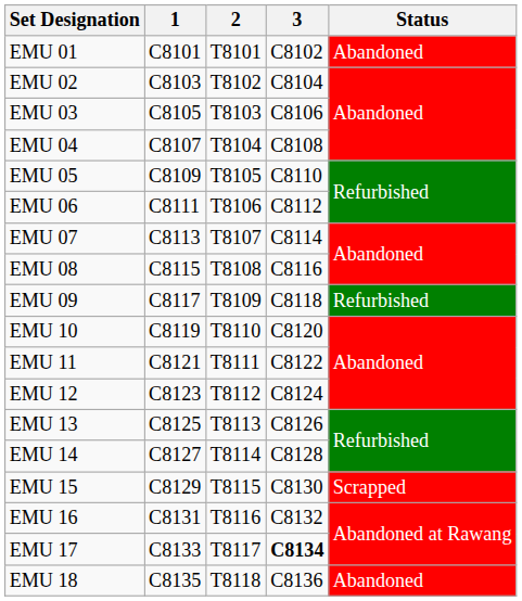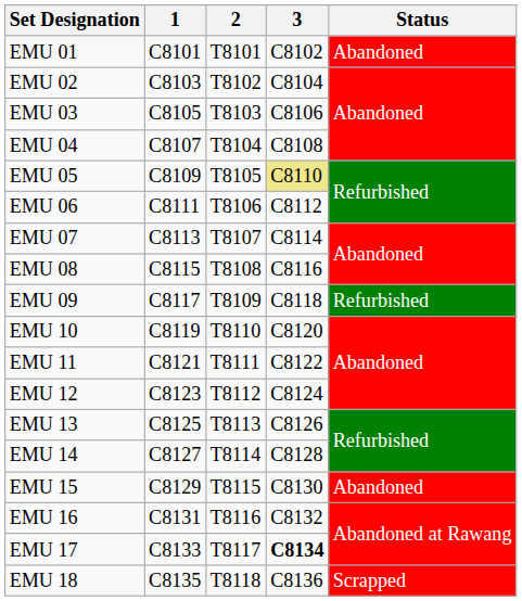EMU 05 | 3: no background -> khaki background
EMU 15 | Status: Scrapped -> Abandoned
EMU 18 | Status: Abandoned -> Scrapped
